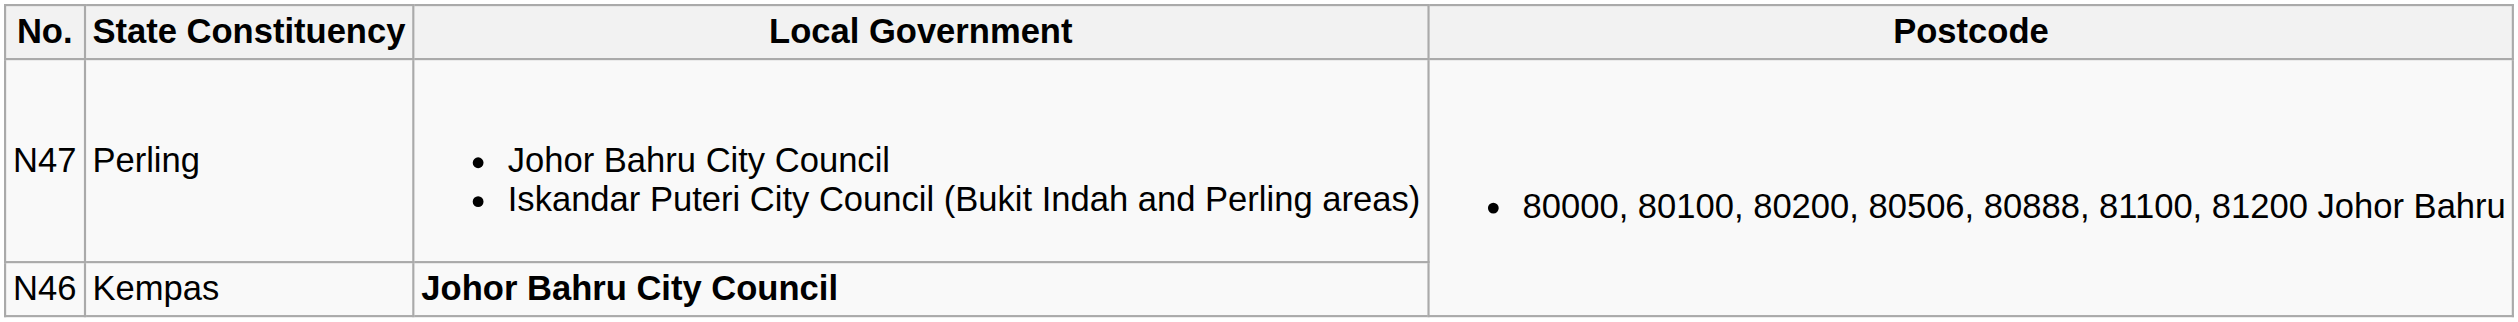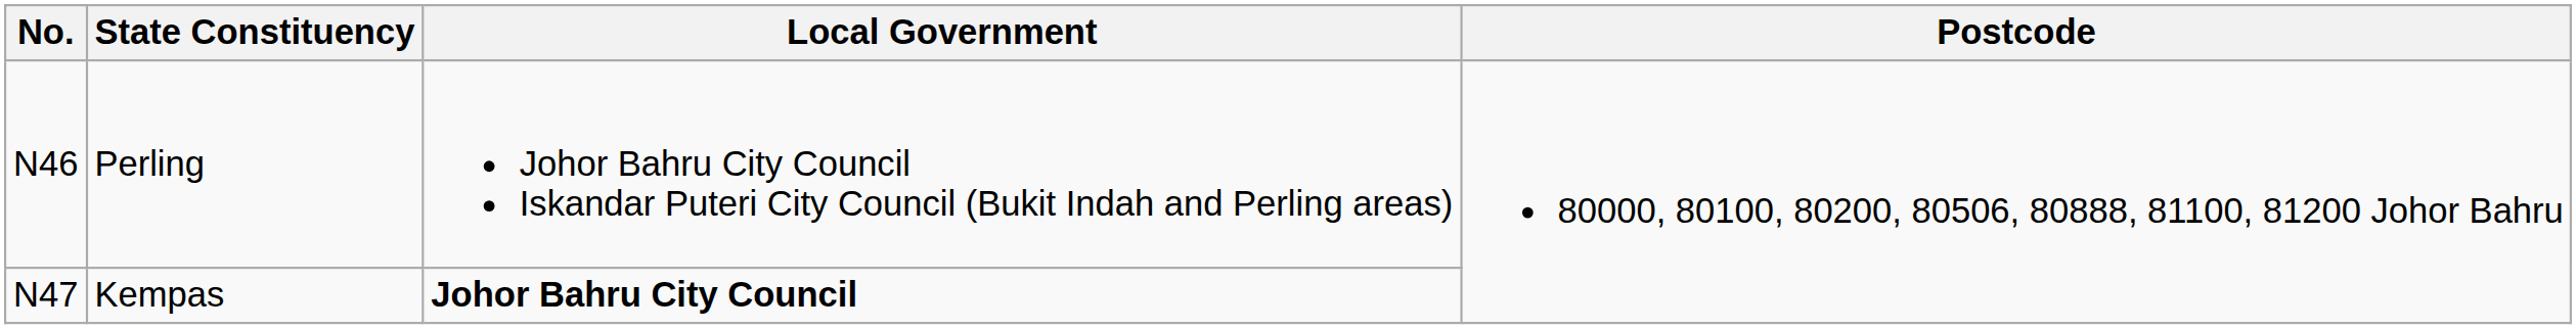Perling | No.: N47 -> N46
Kempas | No.: N46 -> N47
